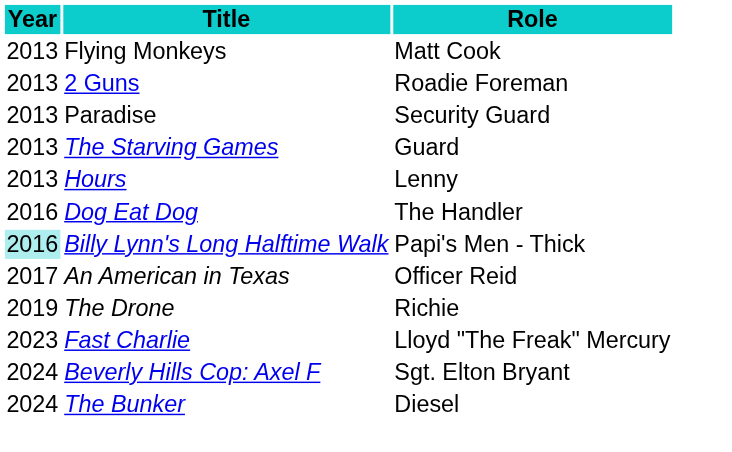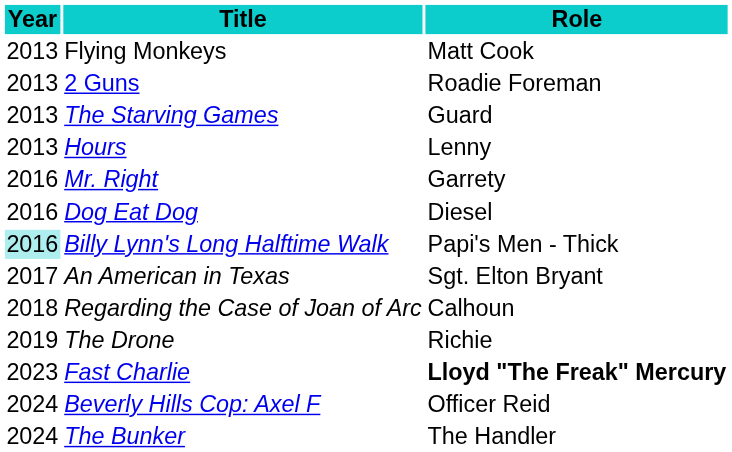- row: 2013 | Paradise | Security Guard
+ row: 2016 | Mr. Right | Garrety
Dog Eat Dog | Role: The Handler -> Diesel
An American in Texas | Role: Officer Reid -> Sgt. Elton Bryant
+ row: 2018 | Regarding the Case of Joan of Arc | Calhoun
Fast Charlie | Role: normal -> bold
Beverly Hills Cop: Axel F | Role: Sgt. Elton Bryant -> Officer Reid
The Bunker | Role: Diesel -> The Handler
